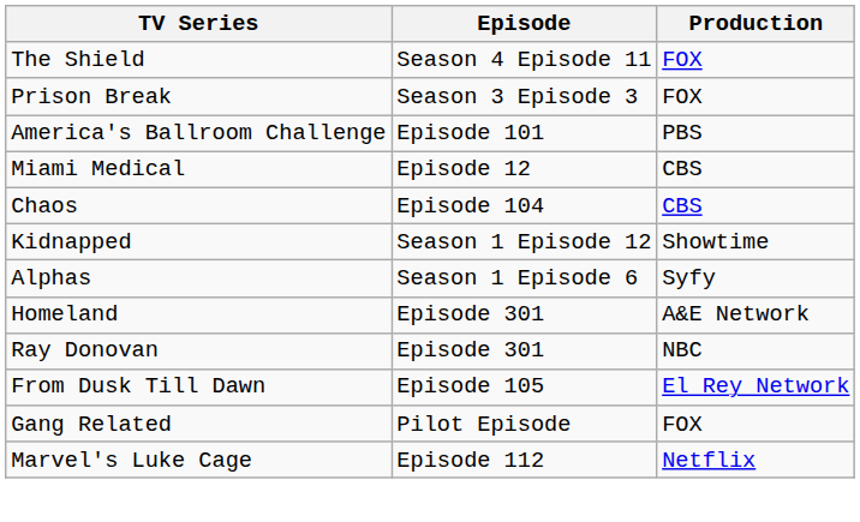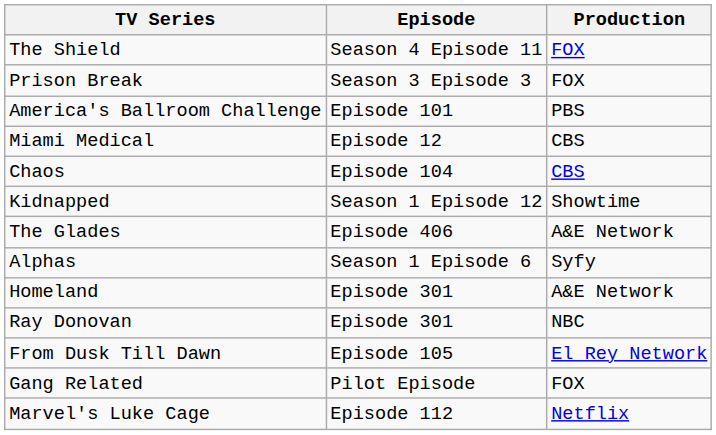+ row: The Glades | Episode 406 | A&E Network
